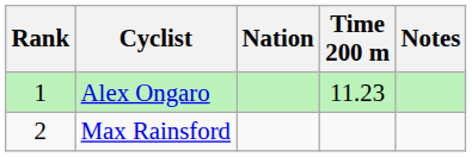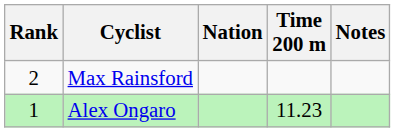rows swapped: Alex Ongaro <-> Max Rainsford
